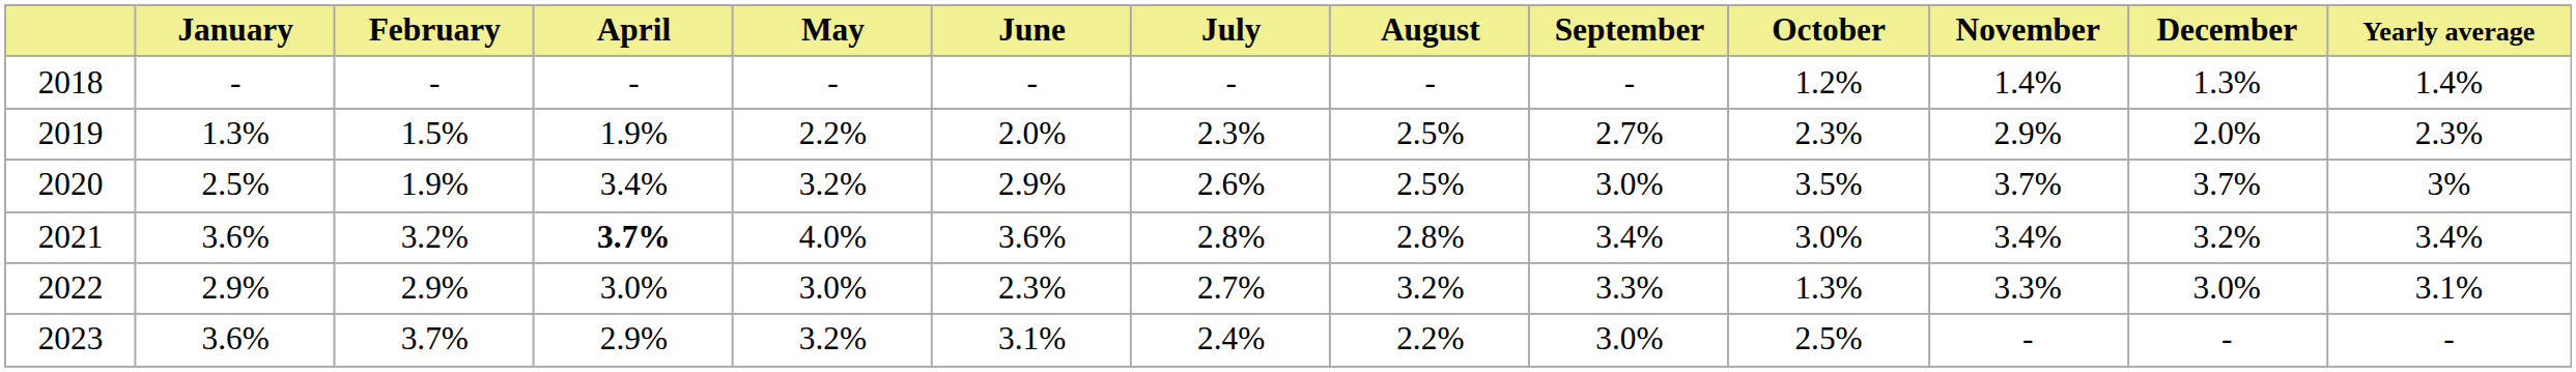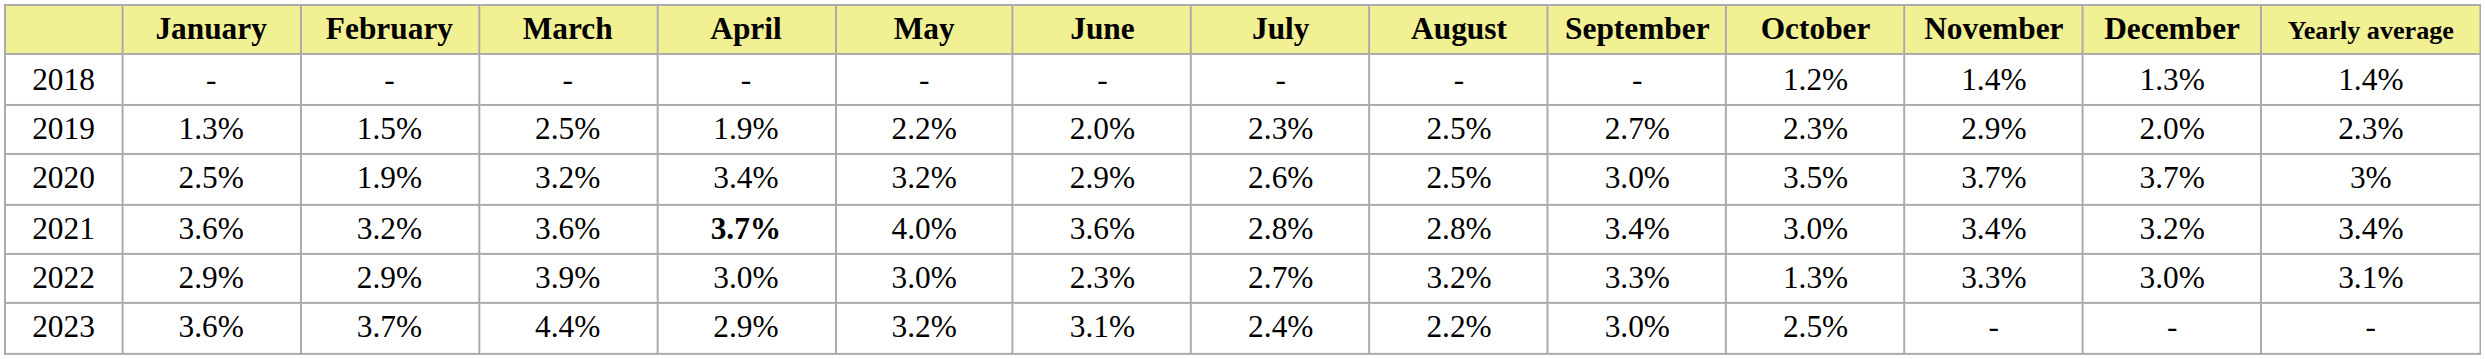+ column: March | - | 2.5% | 3.2% | 3.6% | 3.9% | 4.4%
